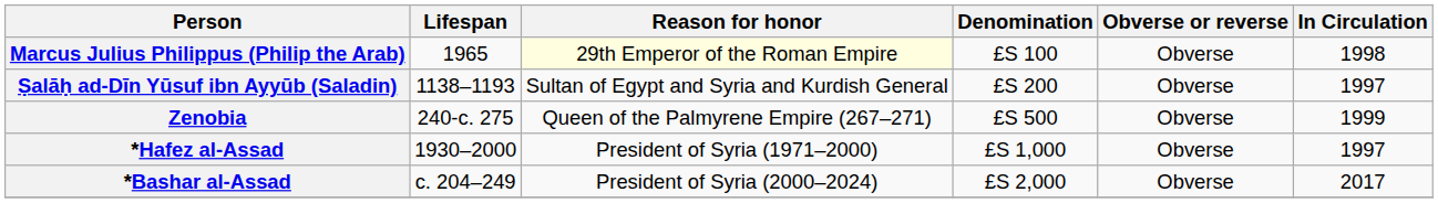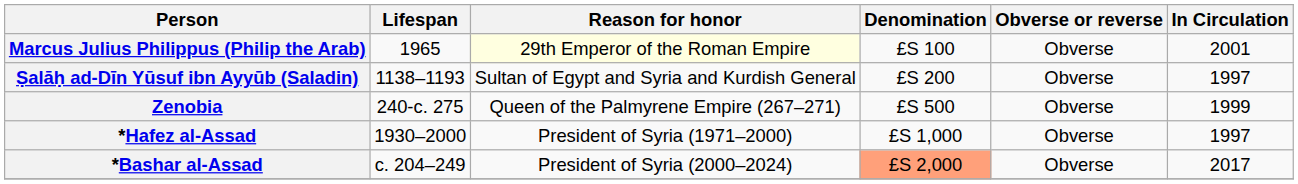Marcus Julius Philippus (Philip the Arab) | In Circulation: 1998 -> 2001
*Bashar al-Assad | Denomination: no background -> lightsalmon background
